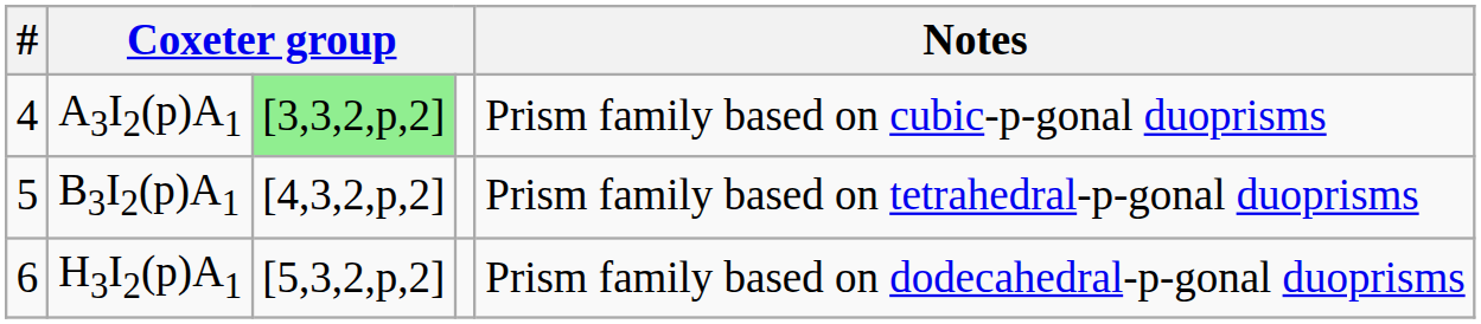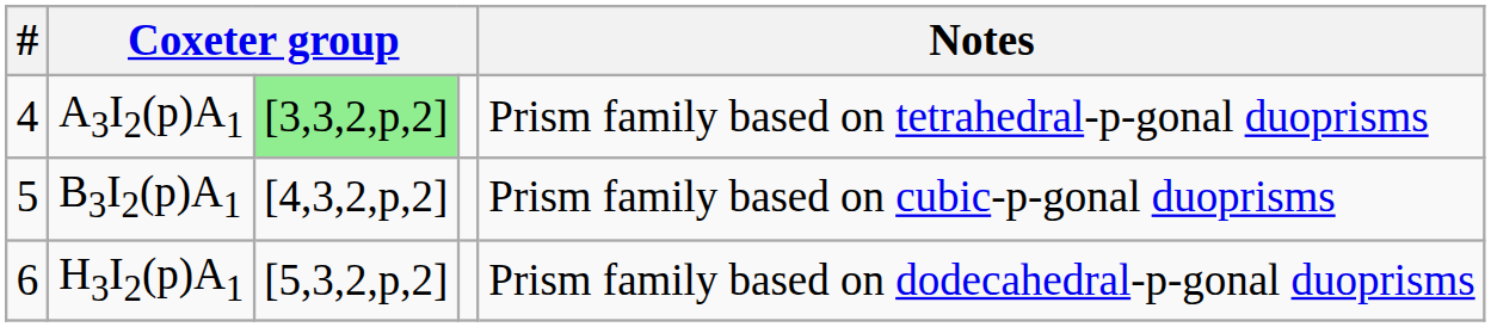A3I2(p)A1 | Notes: Prism family based on cubic-p-gonal duoprisms -> Prism family based on tetrahedral-p-gonal duoprisms
B3I2(p)A1 | Notes: Prism family based on tetrahedral-p-gonal duoprisms -> Prism family based on cubic-p-gonal duoprisms
